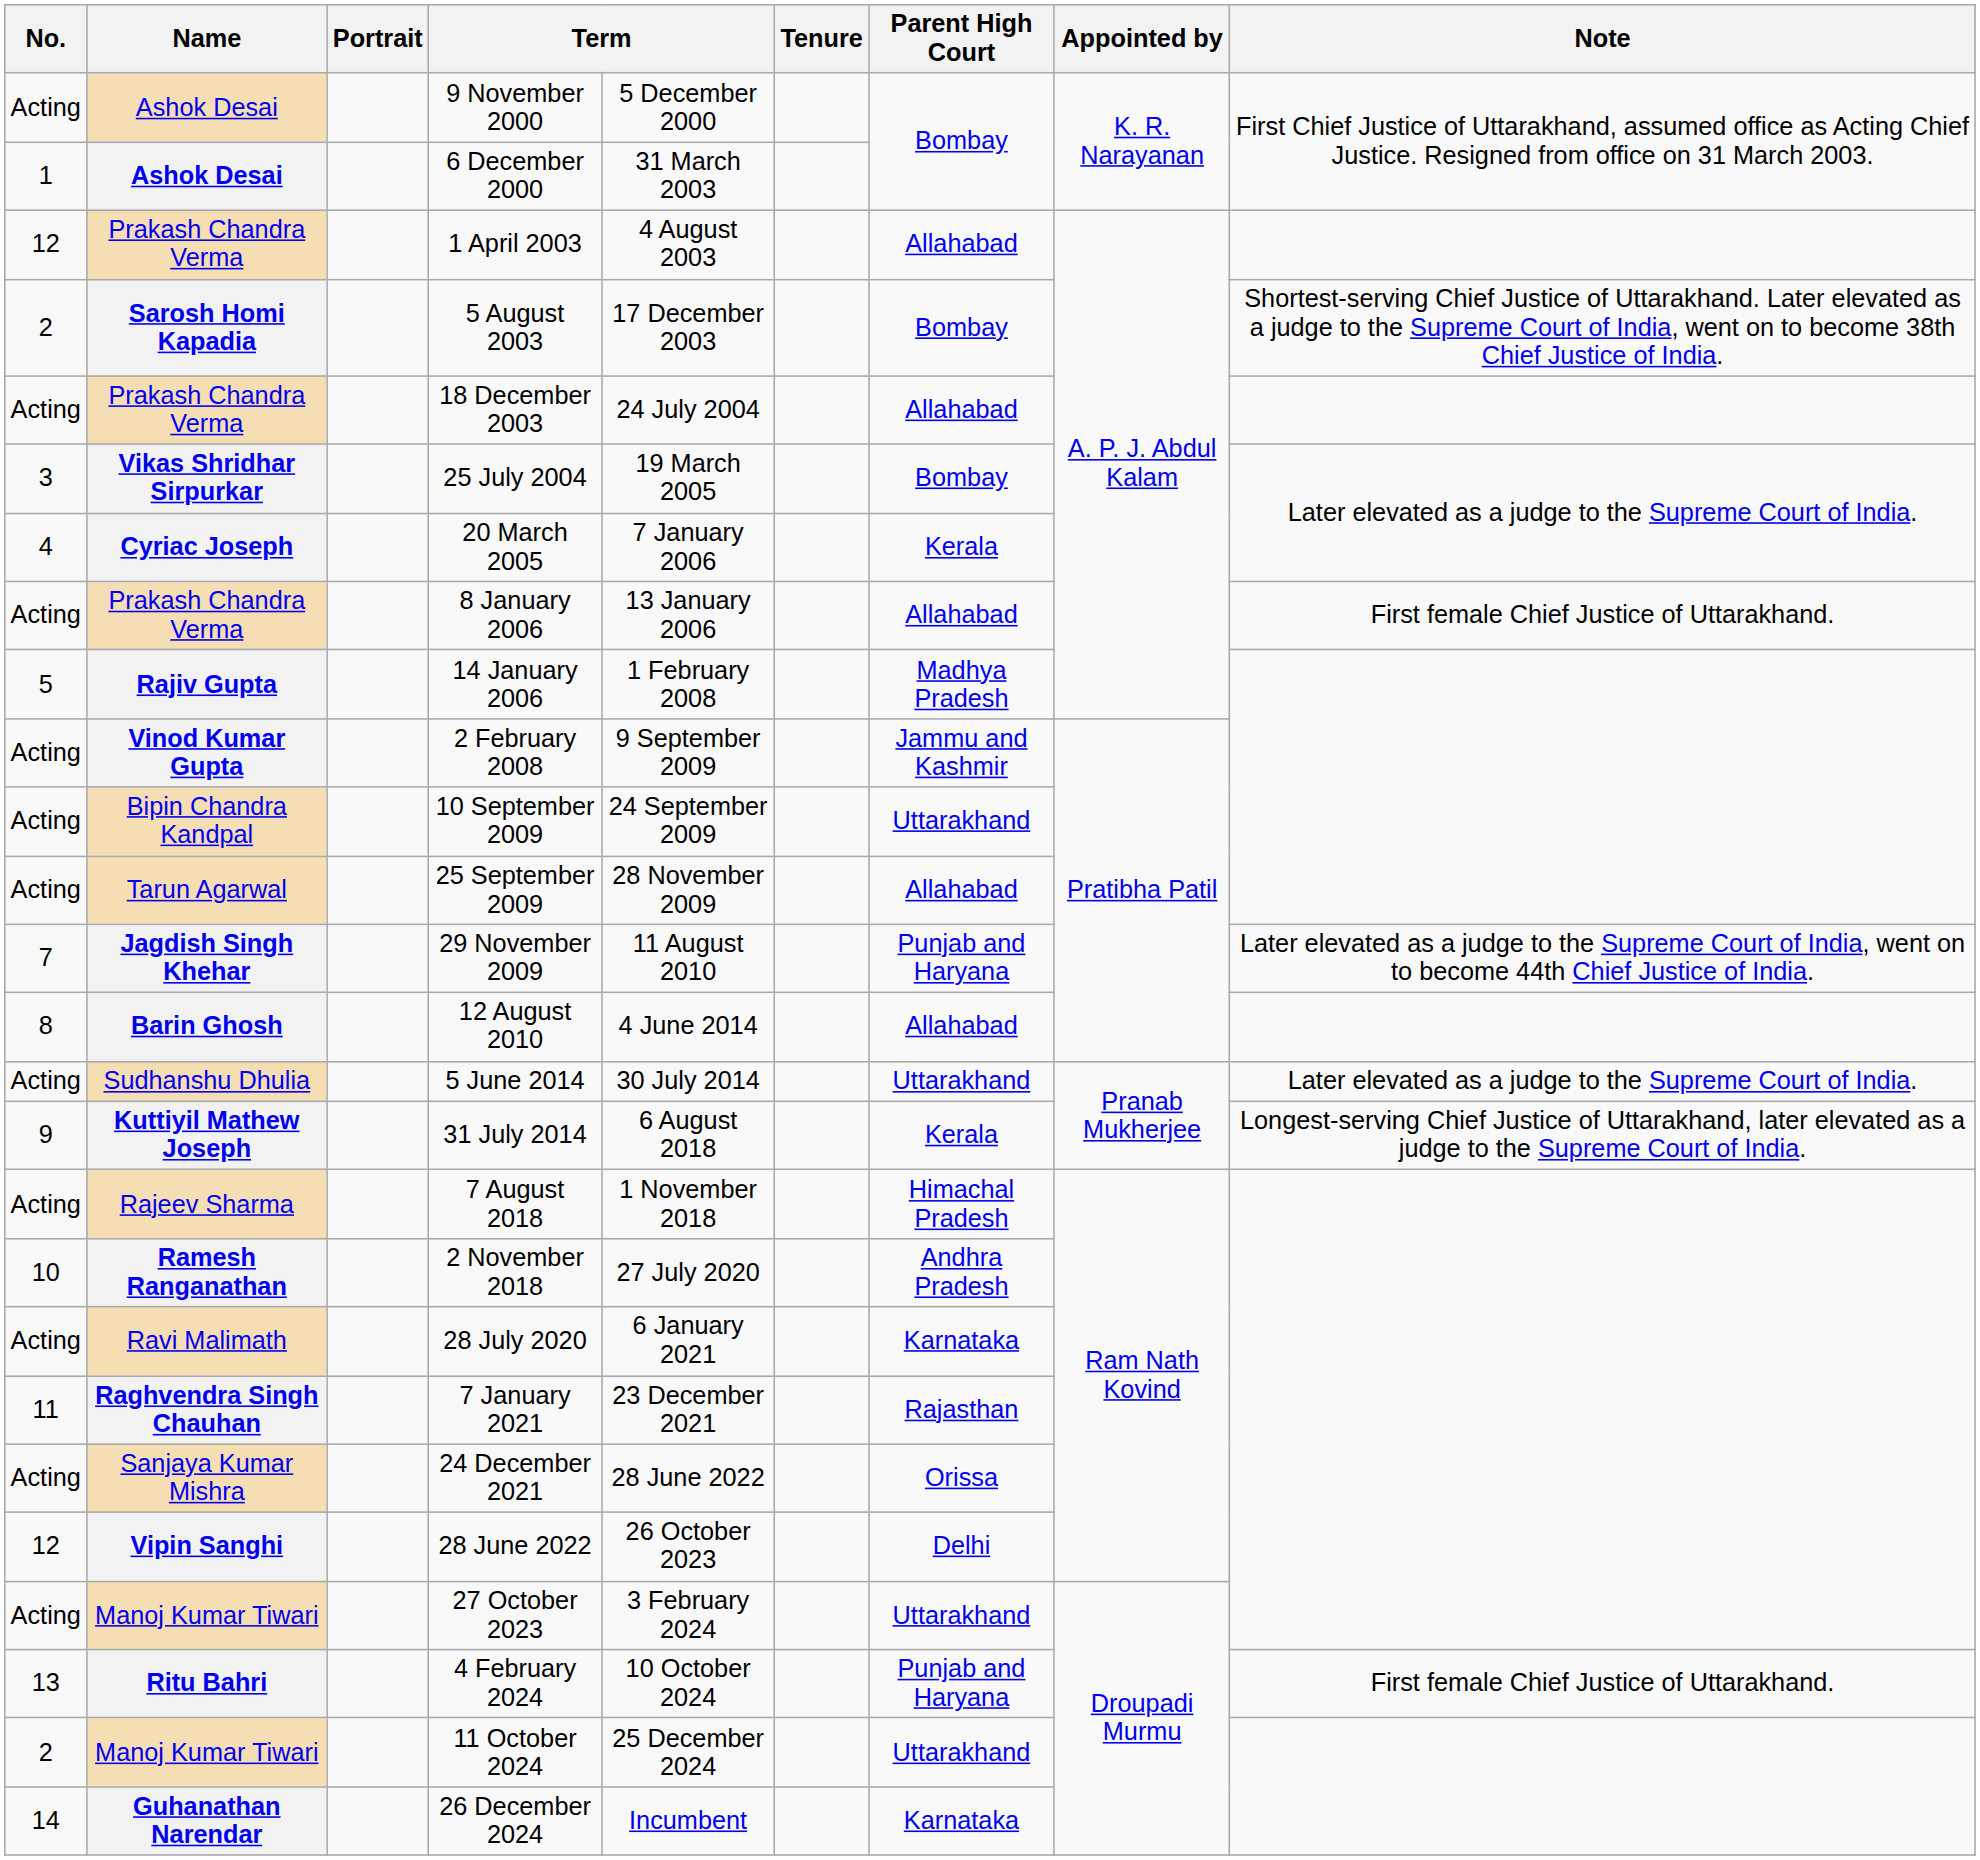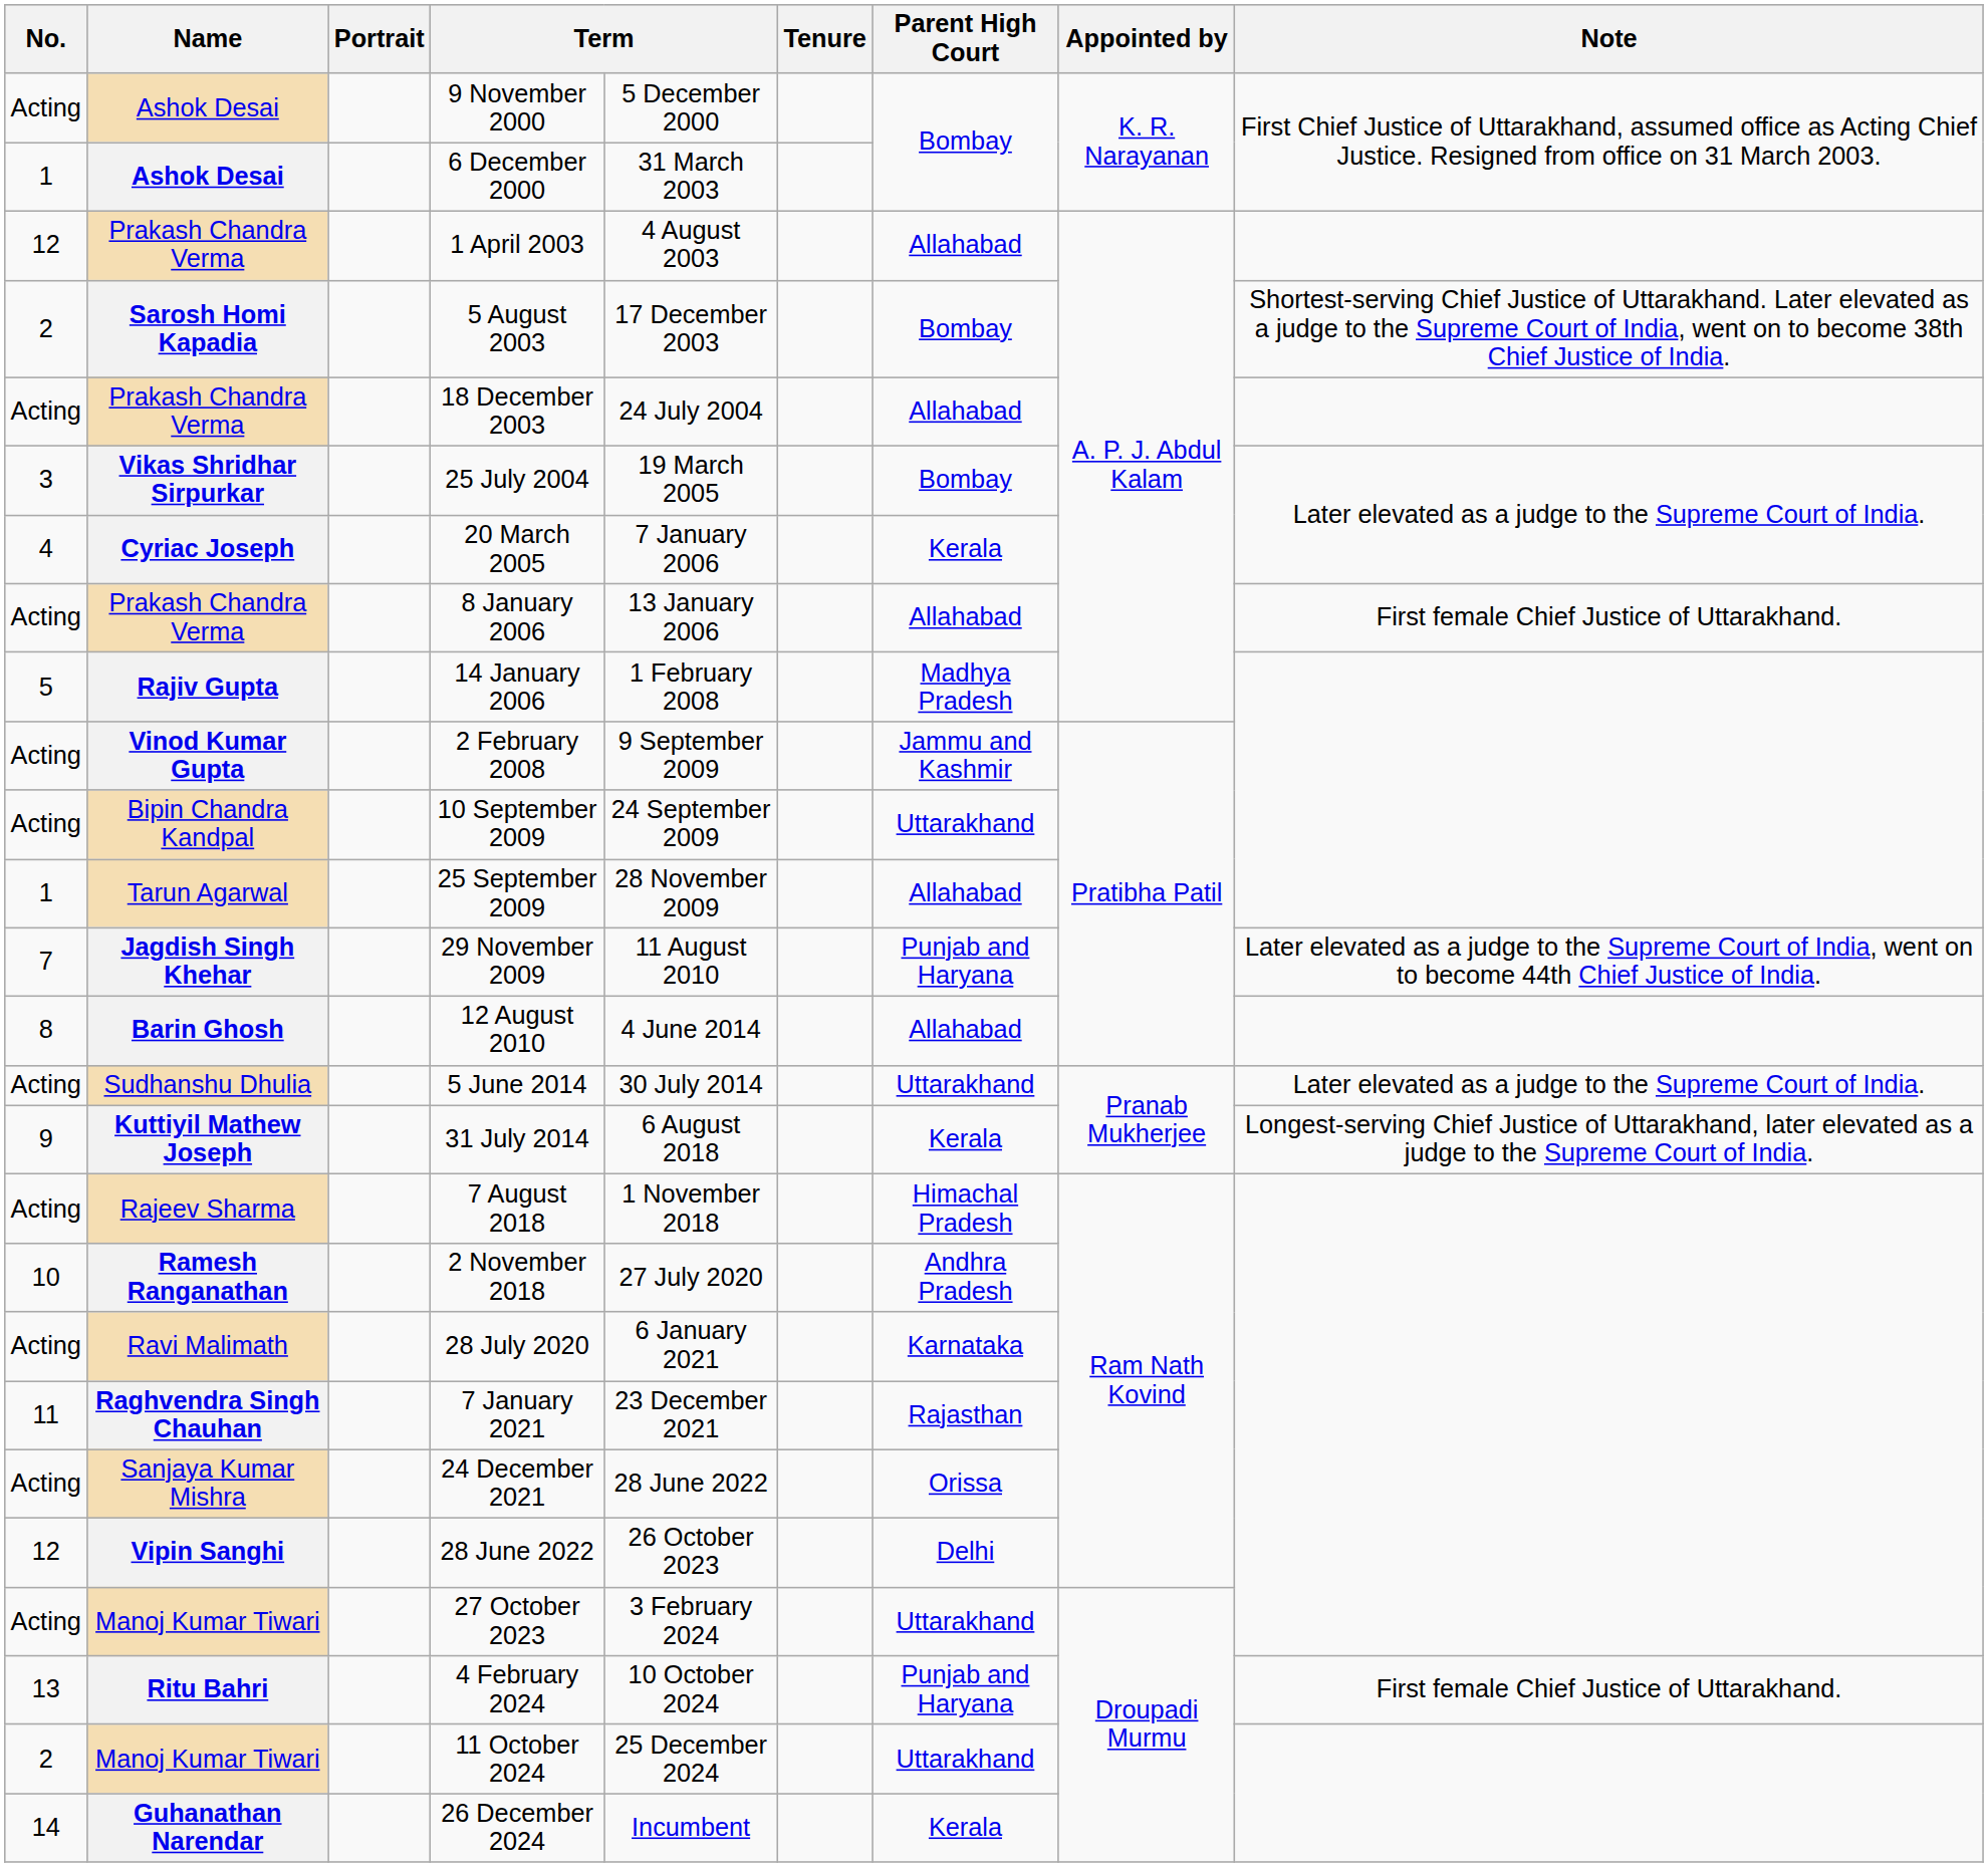25 September 2009 | No.: Acting -> 1
26 December 2024 | Parent High Court: Karnataka -> Kerala
